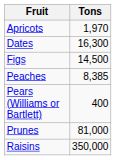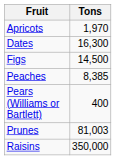Prunes | Tons: 81,000 -> 81,003
